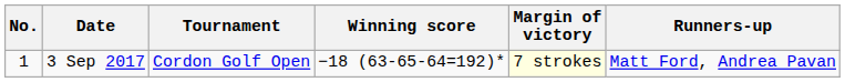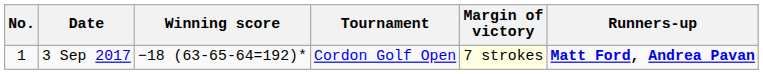columns swapped: Tournament <-> Winning score
3 Sep 2017 | Runners-up: normal -> bold
